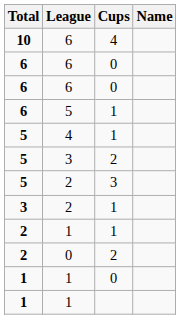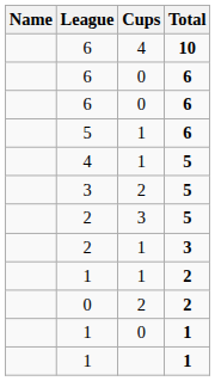columns swapped: Name <-> Total
